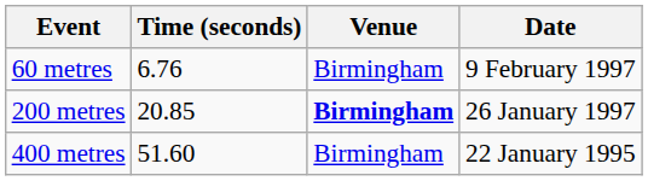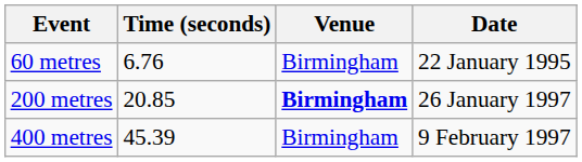60 metres | Date: 9 February 1997 -> 22 January 1995
400 metres | Time (seconds): 51.60 -> 45.39
400 metres | Date: 22 January 1995 -> 9 February 1997
